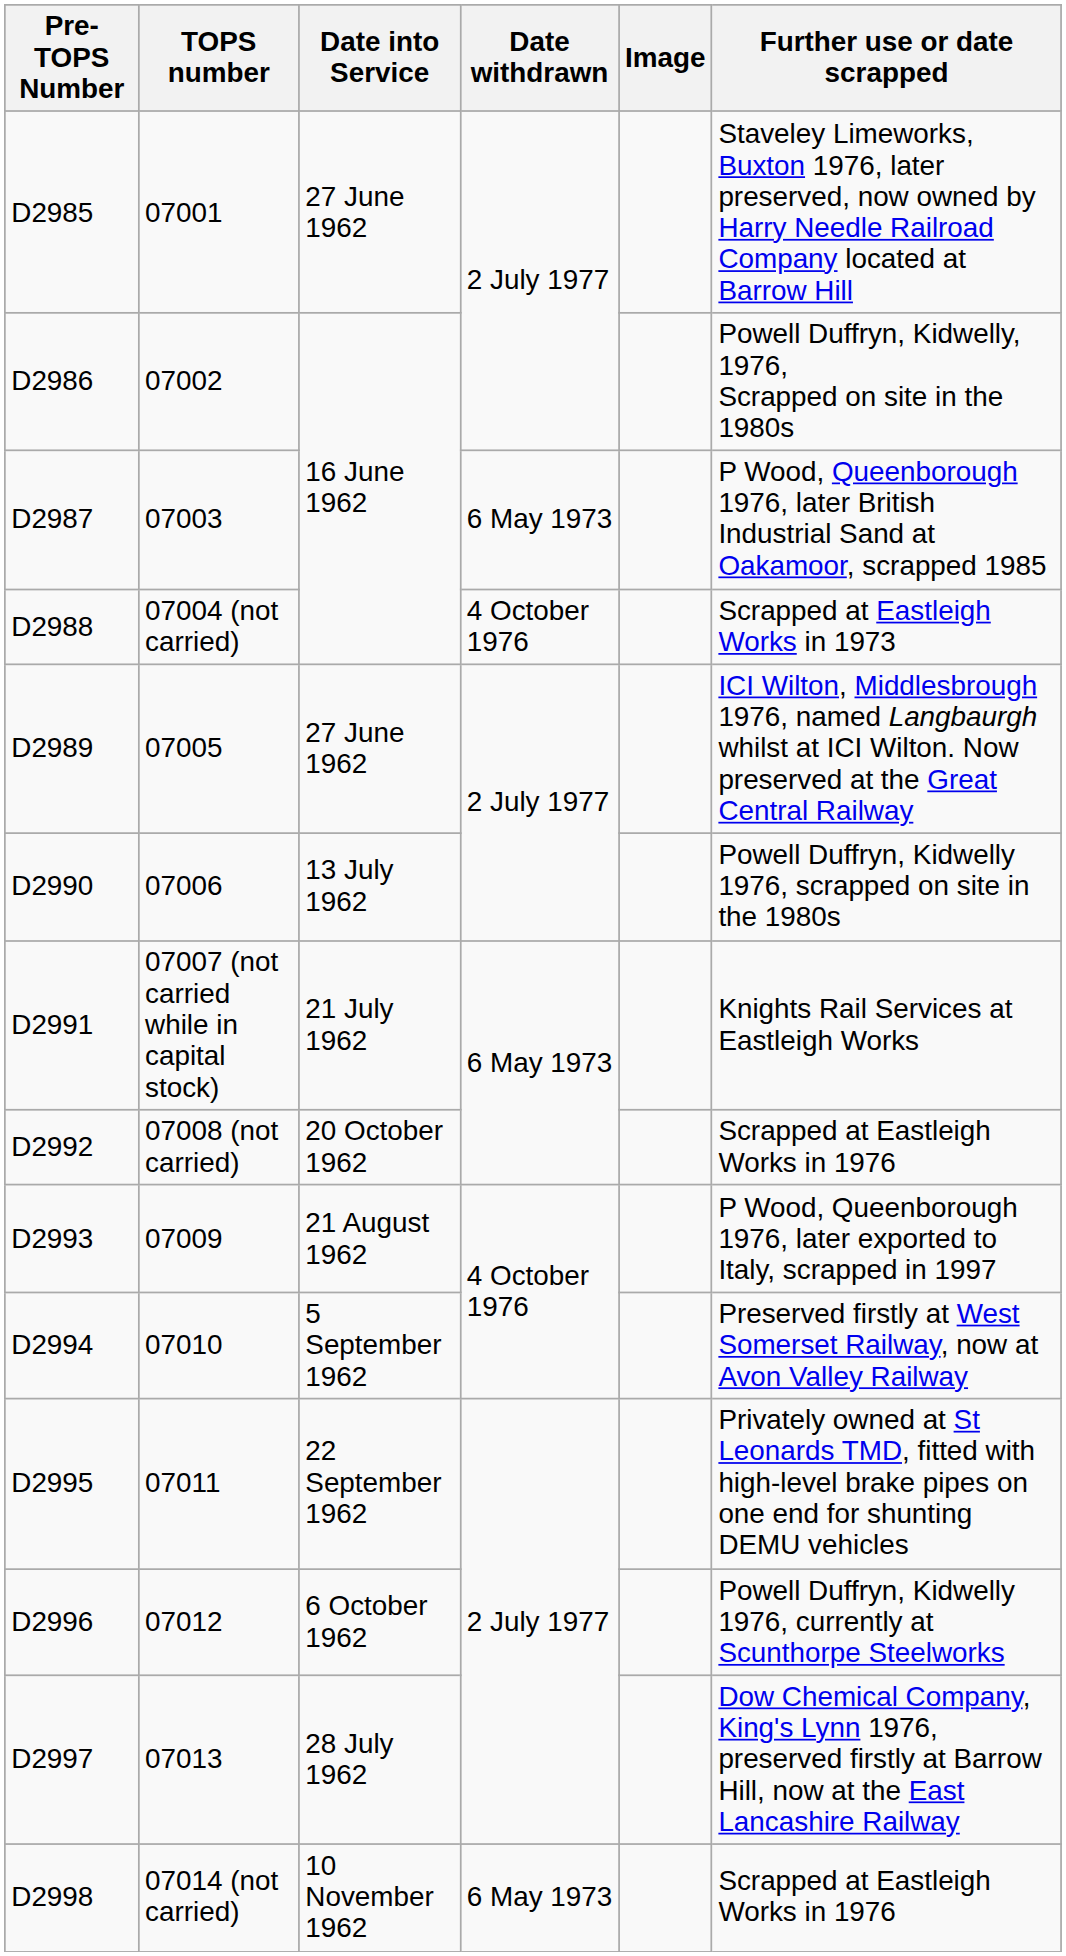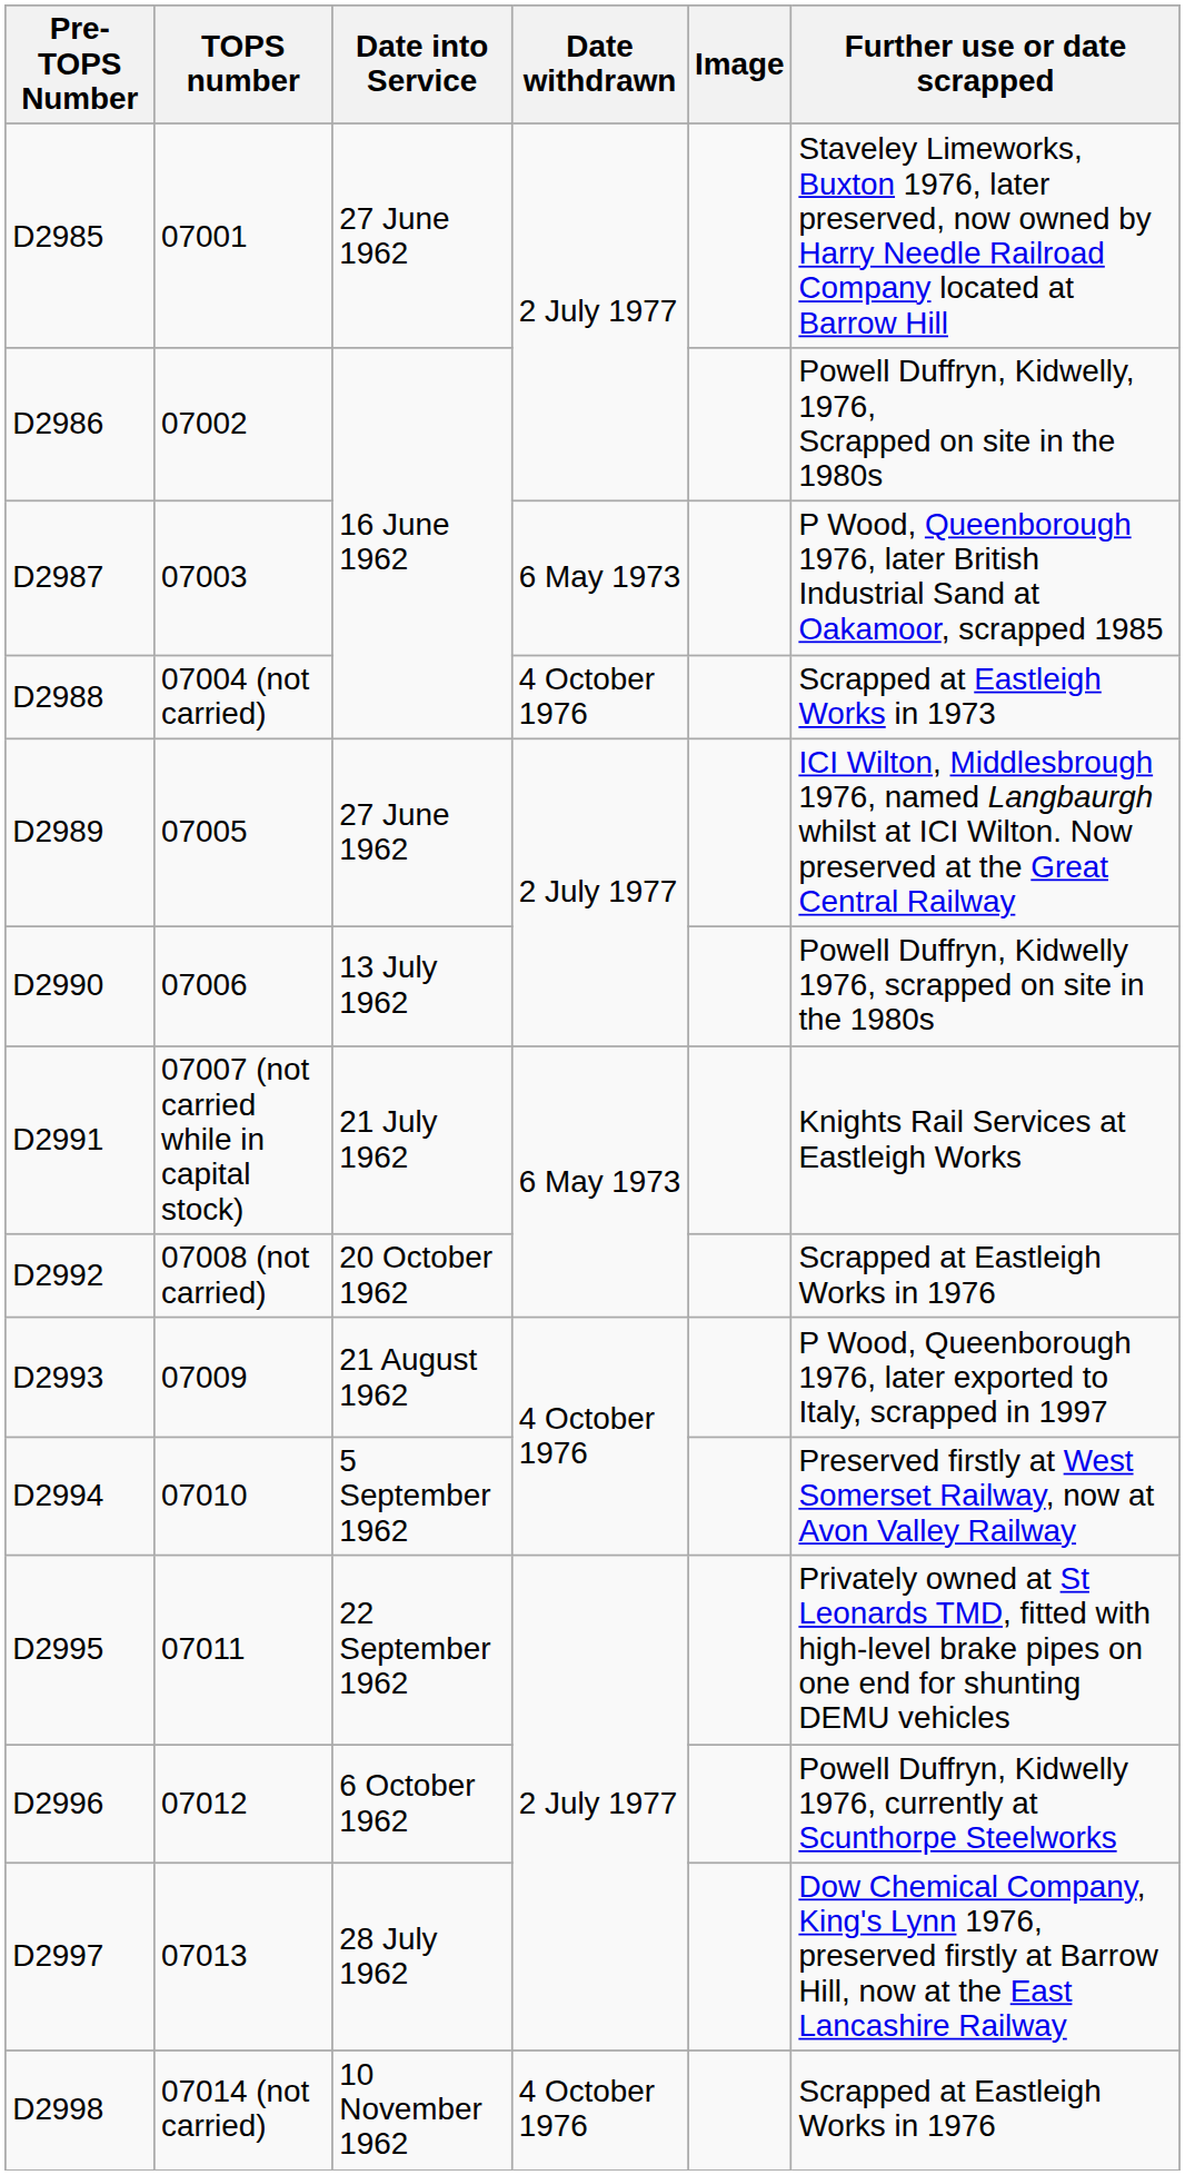D2998 | Date withdrawn: 6 May 1973 -> 4 October 1976
